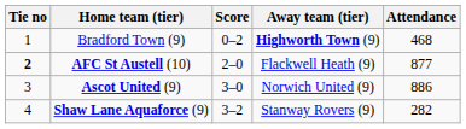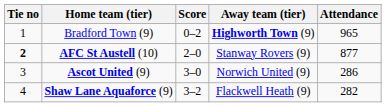Bradford Town (9) | Attendance: 468 -> 965
AFC St Austell (10) | Away team (tier): Flackwell Heath (9) -> Stanway Rovers (9)
Ascot United (9) | Attendance: 886 -> 286
Shaw Lane Aquaforce (9) | Away team (tier): Stanway Rovers (9) -> Flackwell Heath (9)
